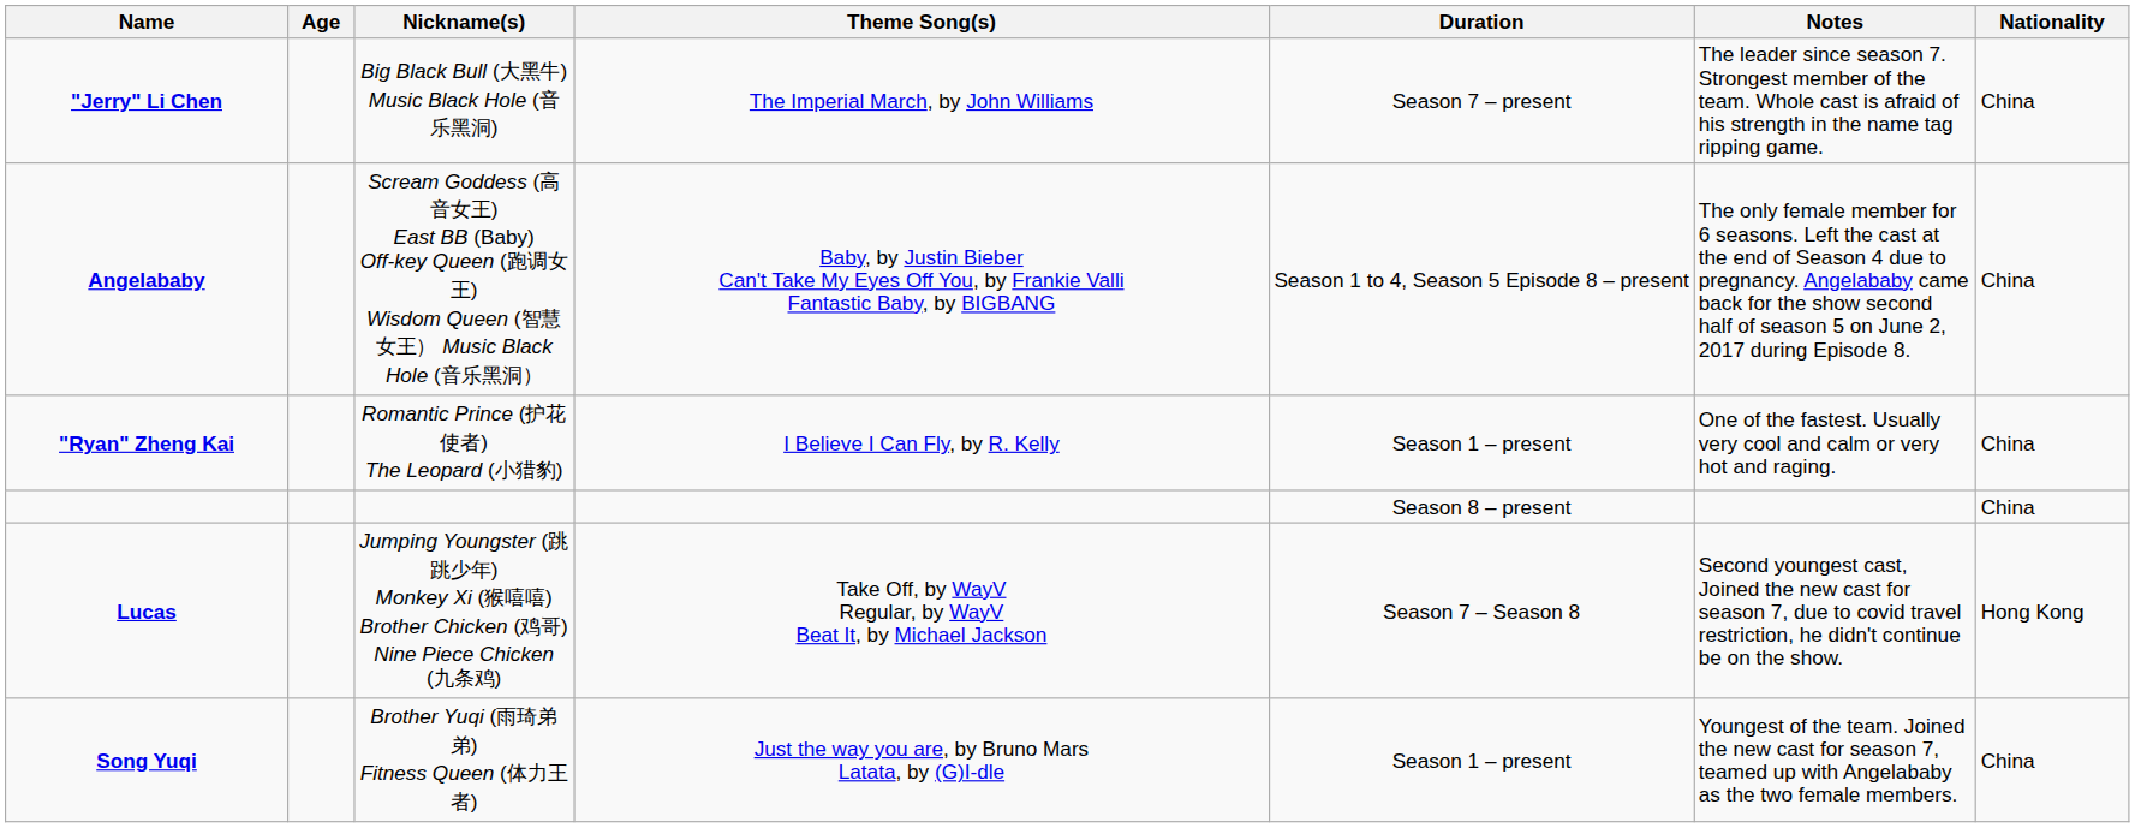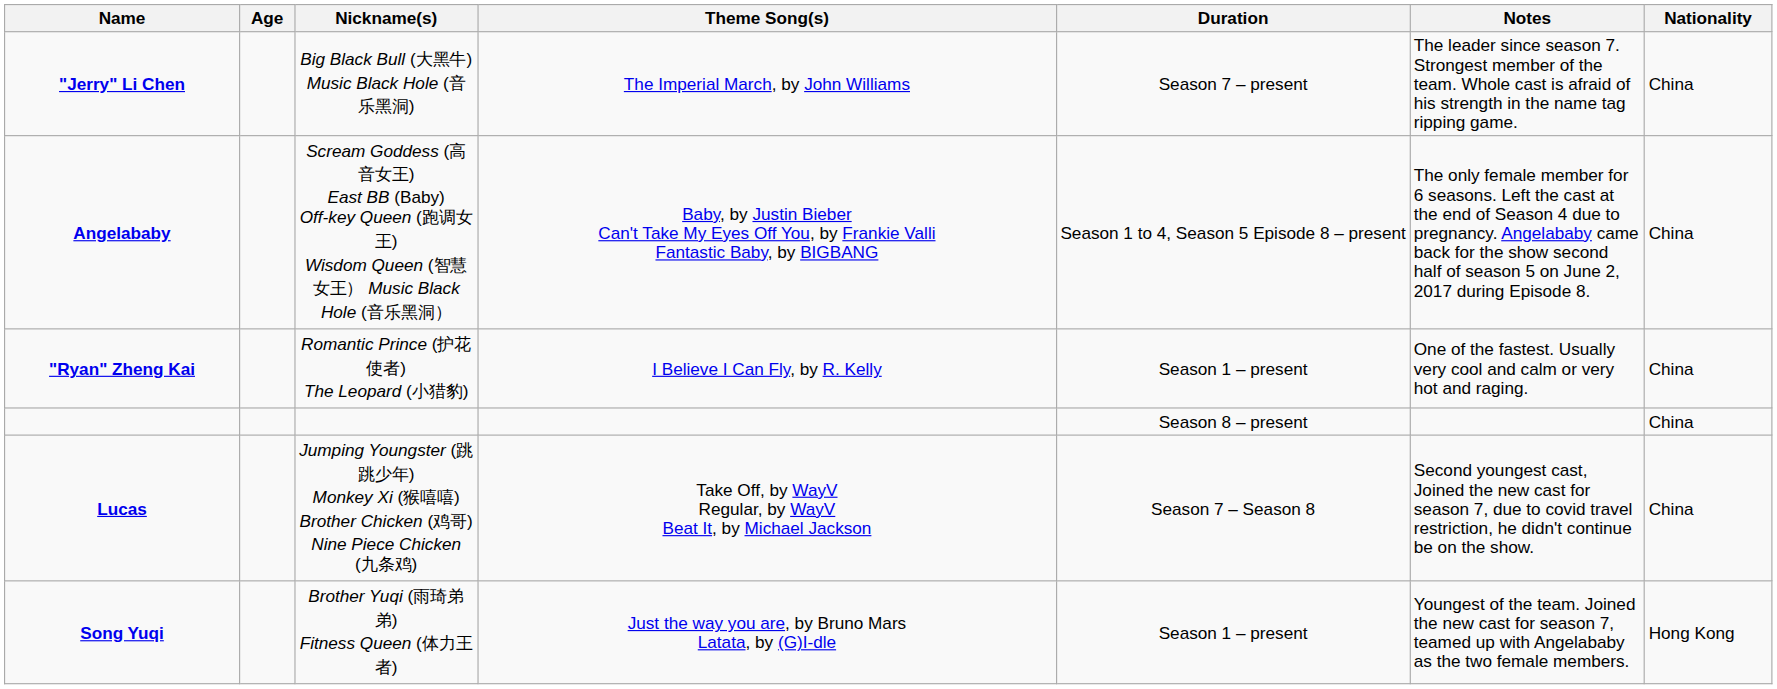Lucas | Nationality: Hong Kong -> China
Song Yuqi | Nationality: China -> Hong Kong
